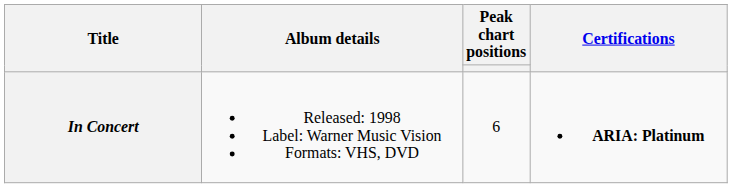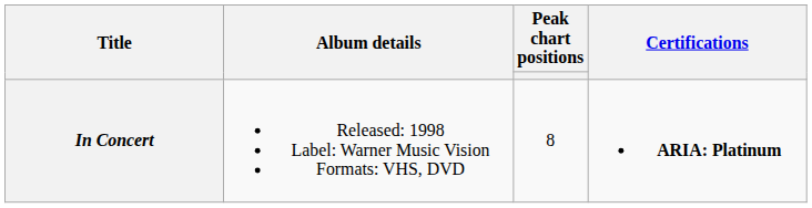In Concert | Peak chart positions: 6 -> 8
